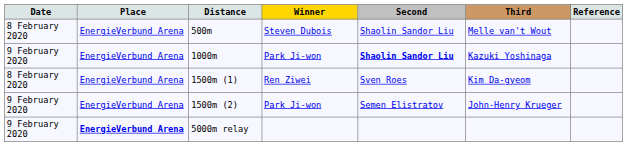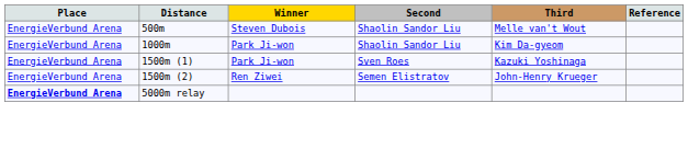- column: Date | 8 February 2020 | 9 February 2020 | 8 February 2020 | 9 February 2020 | 9 February 2020
1000m | Second: bold -> normal
1000m | Third: Kazuki Yoshinaga -> Kim Da-gyeom
1500m (1) | Winner: Ren Ziwei -> Park Ji-won
1500m (1) | Third: Kim Da-gyeom -> Kazuki Yoshinaga
1500m (2) | Winner: Park Ji-won -> Ren Ziwei
